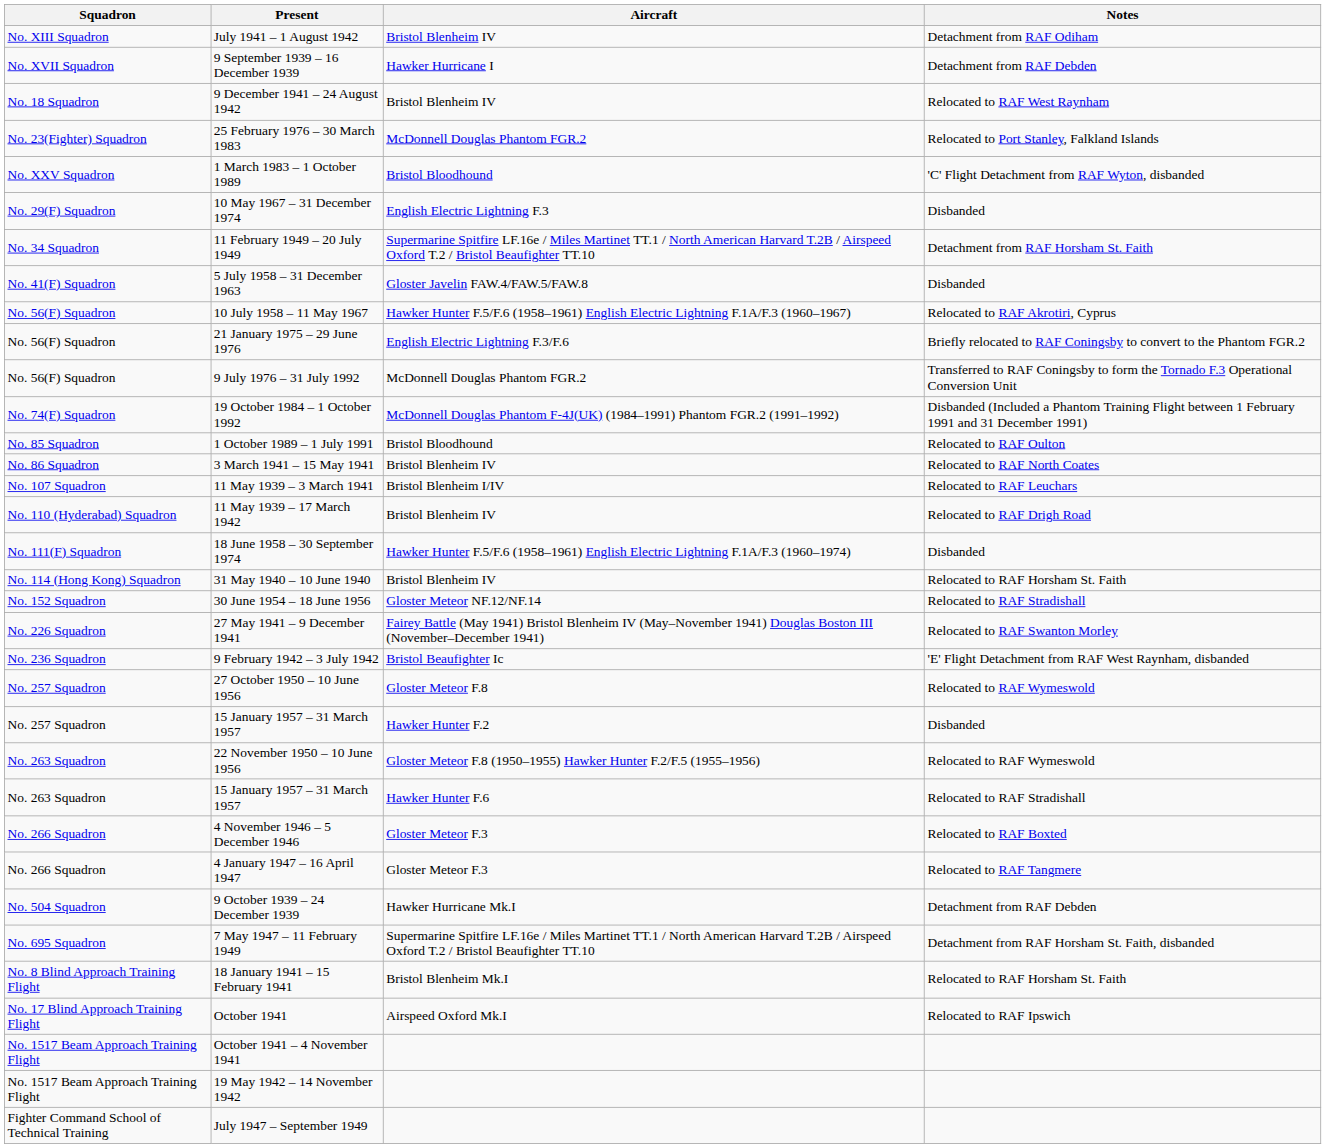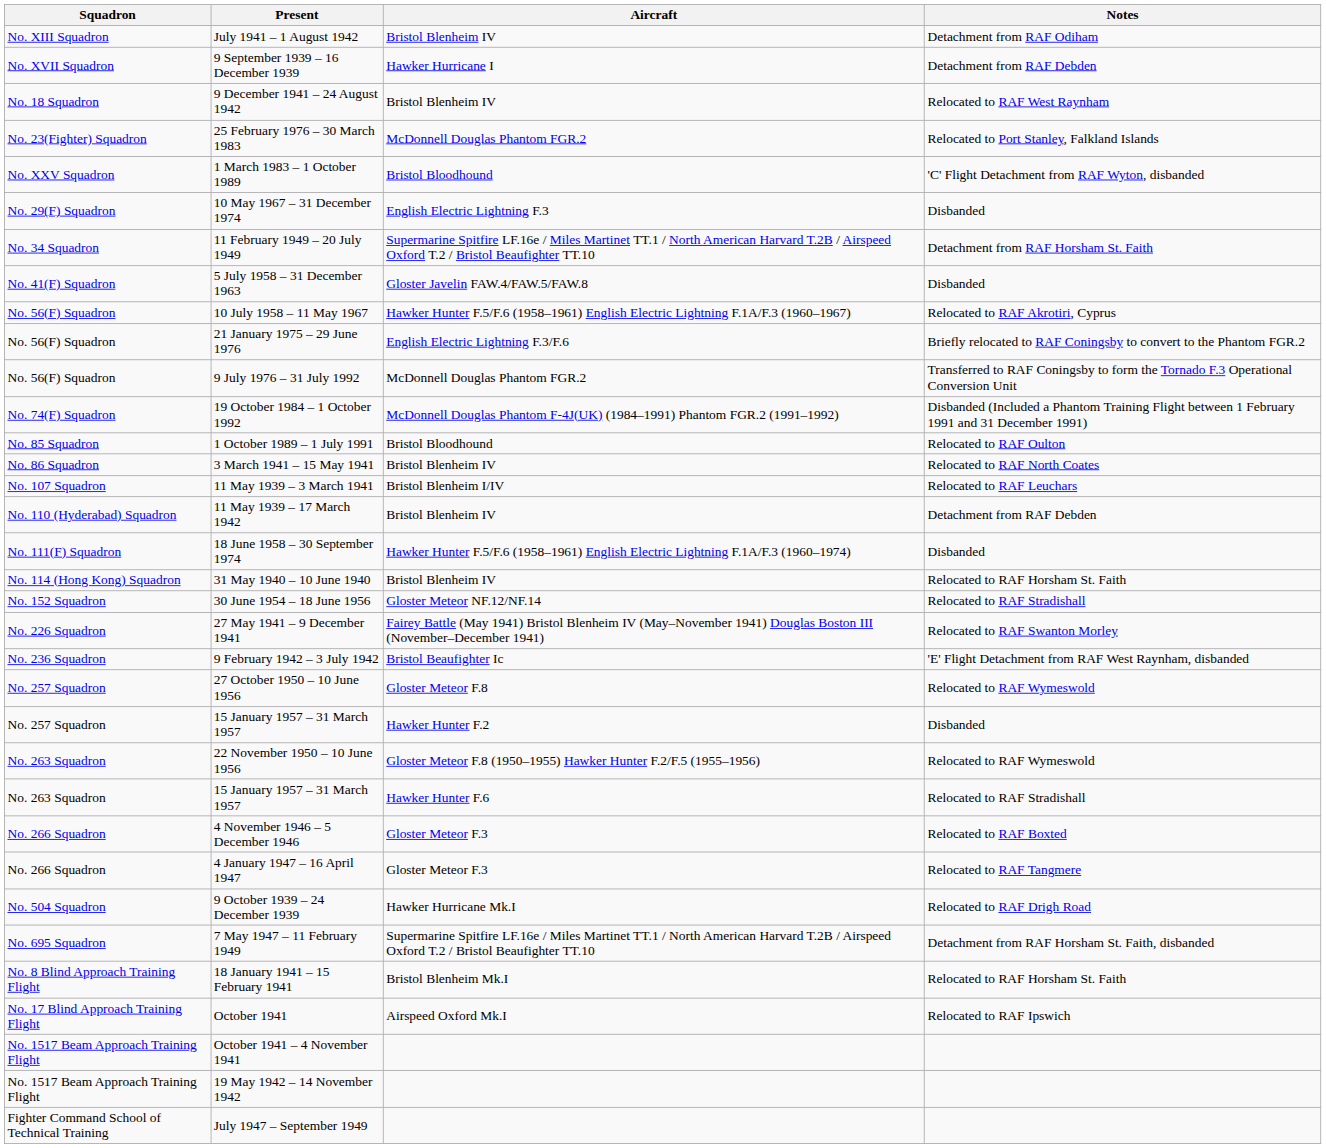11 May 1939 – 17 March 1942 | Notes: Relocated to RAF Drigh Road -> Detachment from RAF Debden
9 October 1939 – 24 December 1939 | Notes: Detachment from RAF Debden -> Relocated to RAF Drigh Road
